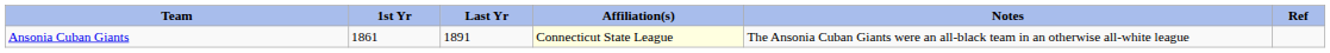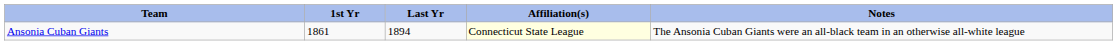- column: Ref
Ansonia Cuban Giants | Last Yr: 1891 -> 1894
